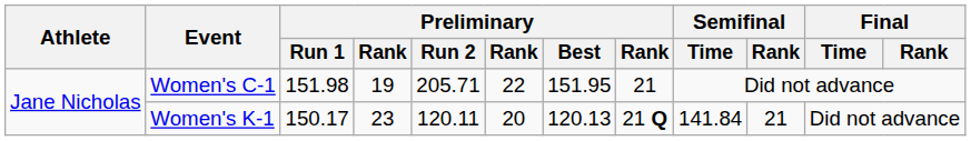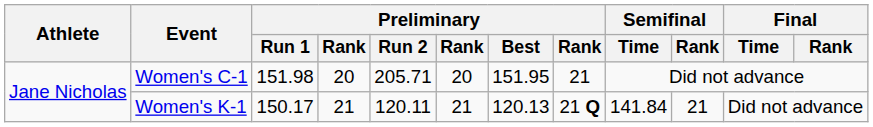Women's C-1 | column 4: 19 -> 20
Women's C-1 | column 6: 22 -> 20
Women's K-1 | column 4: 23 -> 21
Women's K-1 | column 6: 20 -> 21
